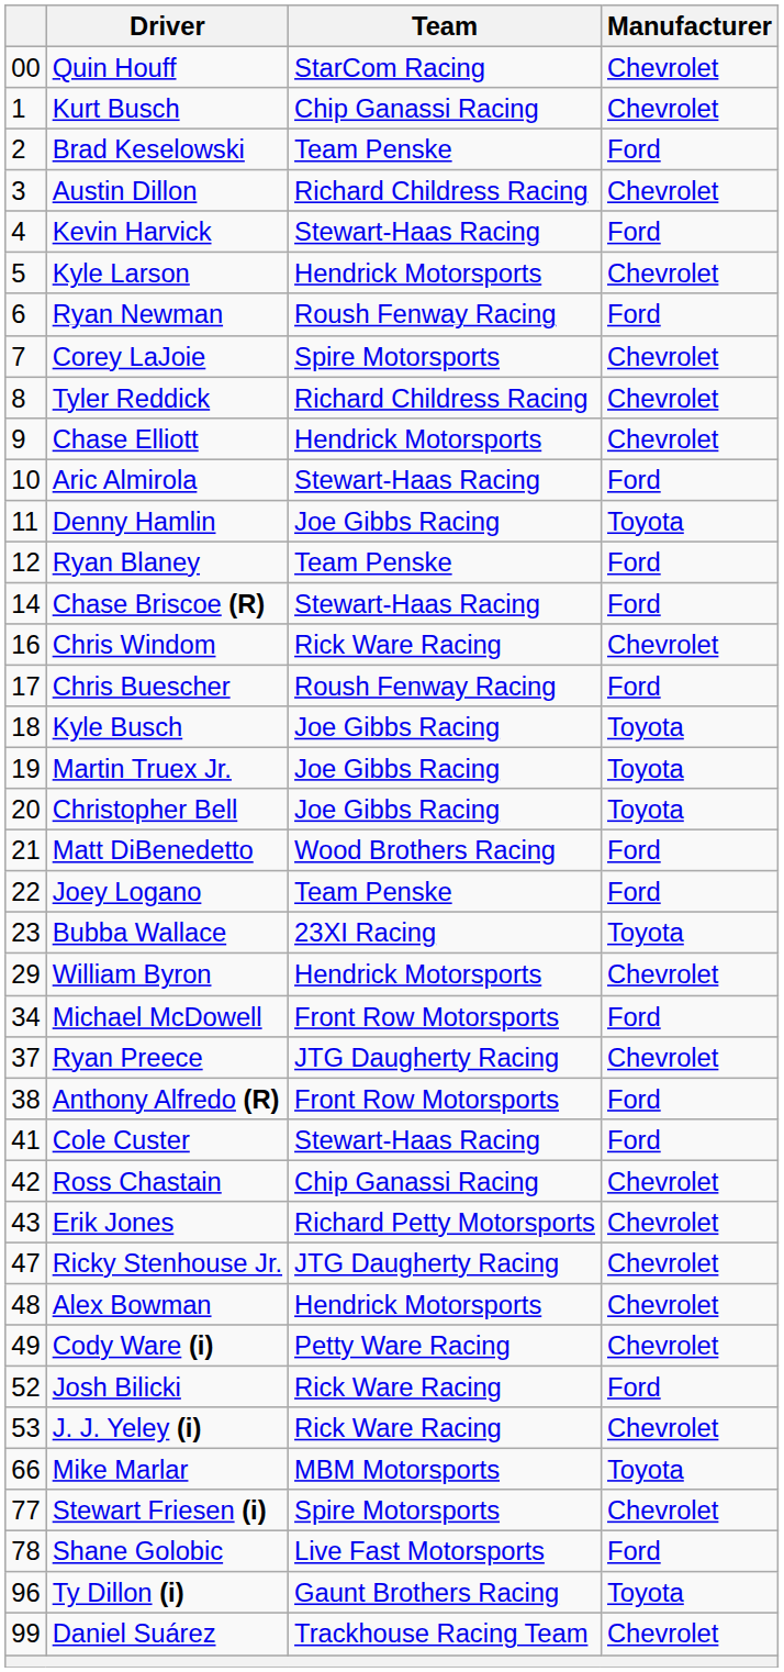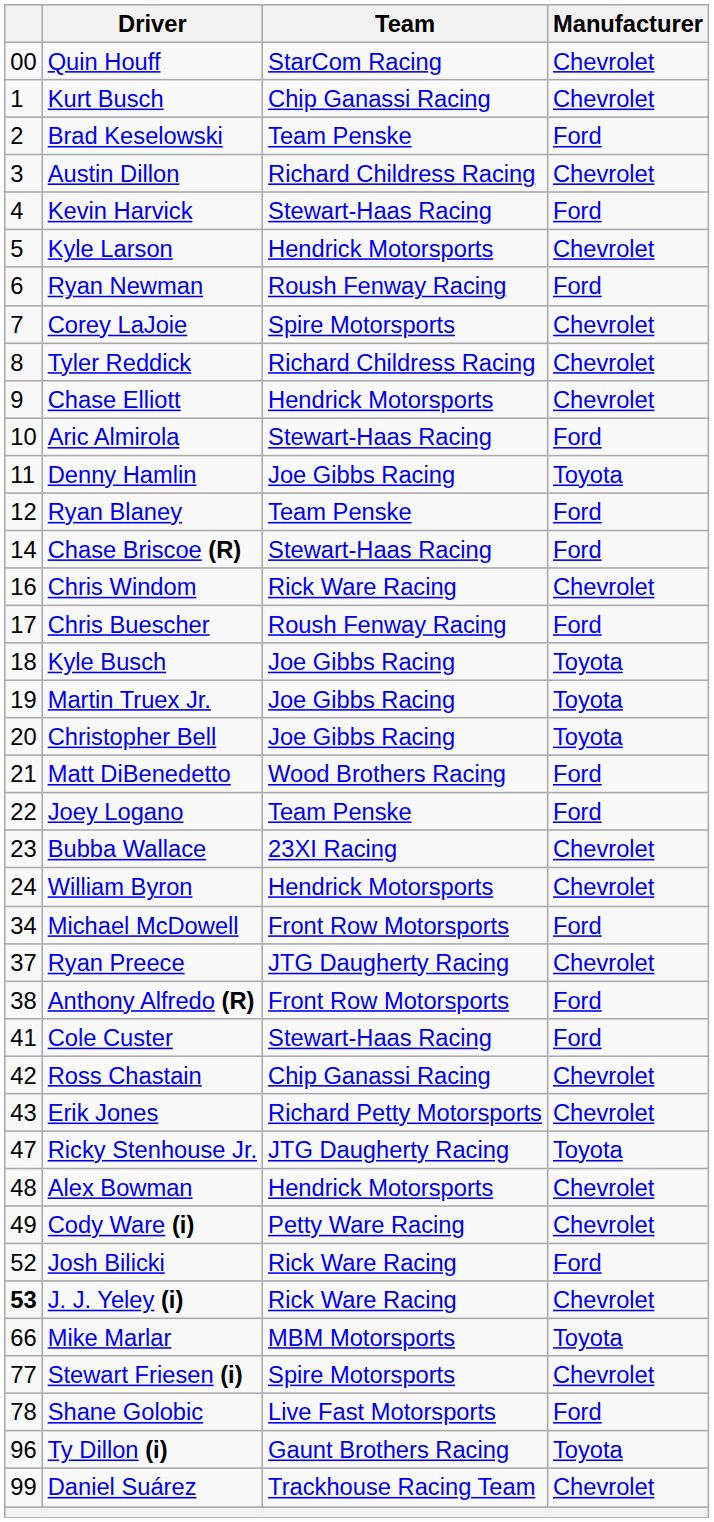Bubba Wallace | Manufacturer: Toyota -> Chevrolet
William Byron | column 1: 29 -> 24
Ricky Stenhouse Jr. | Manufacturer: Chevrolet -> Toyota
J. J. Yeley (i) | column 1: normal -> bold
